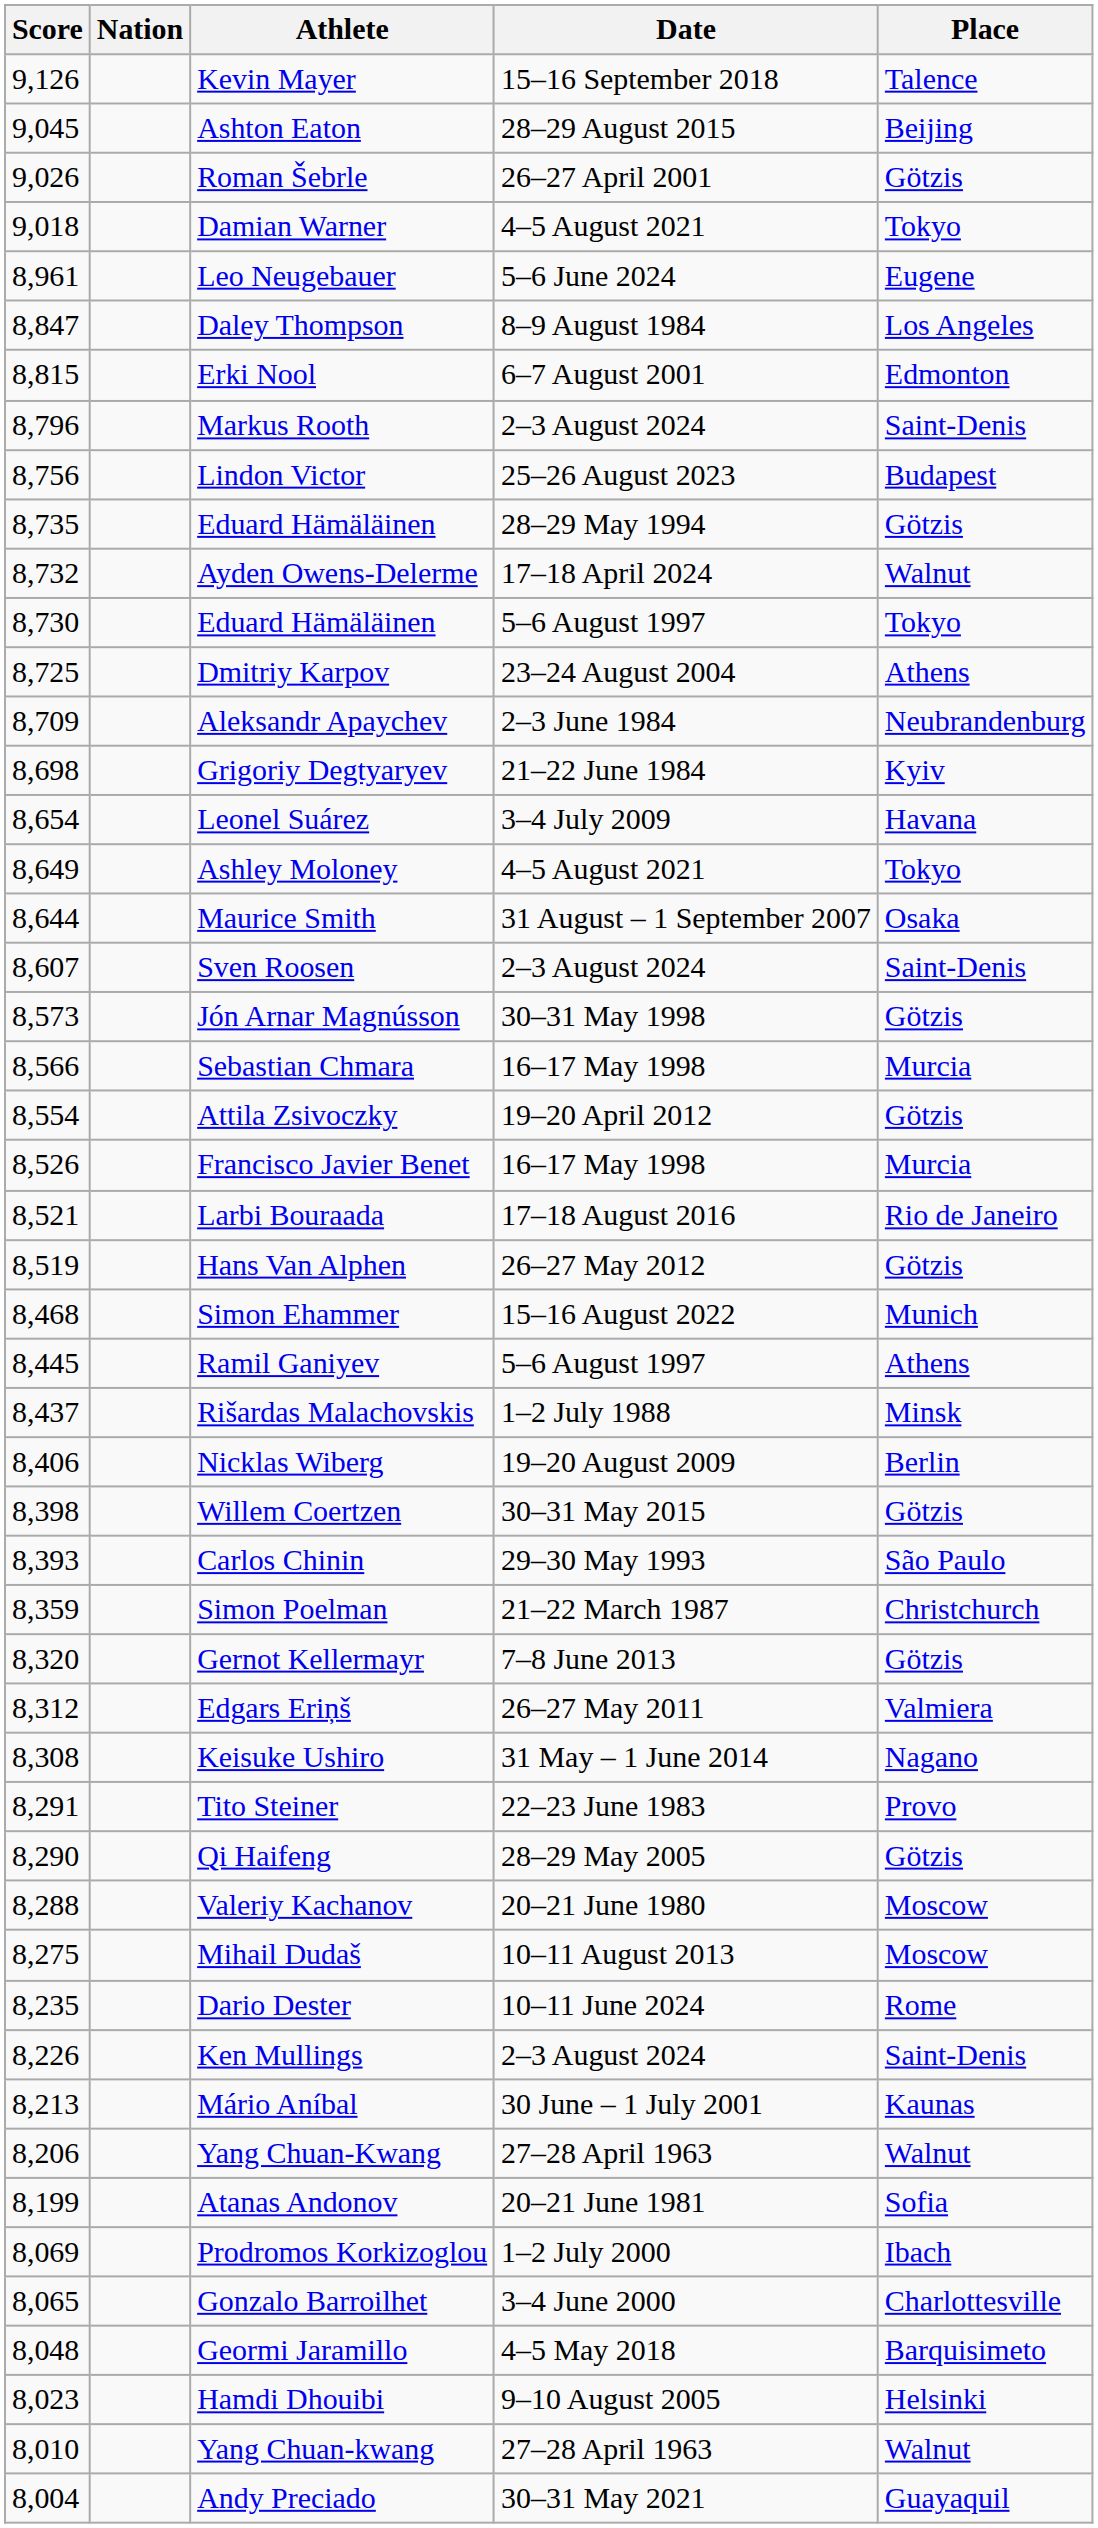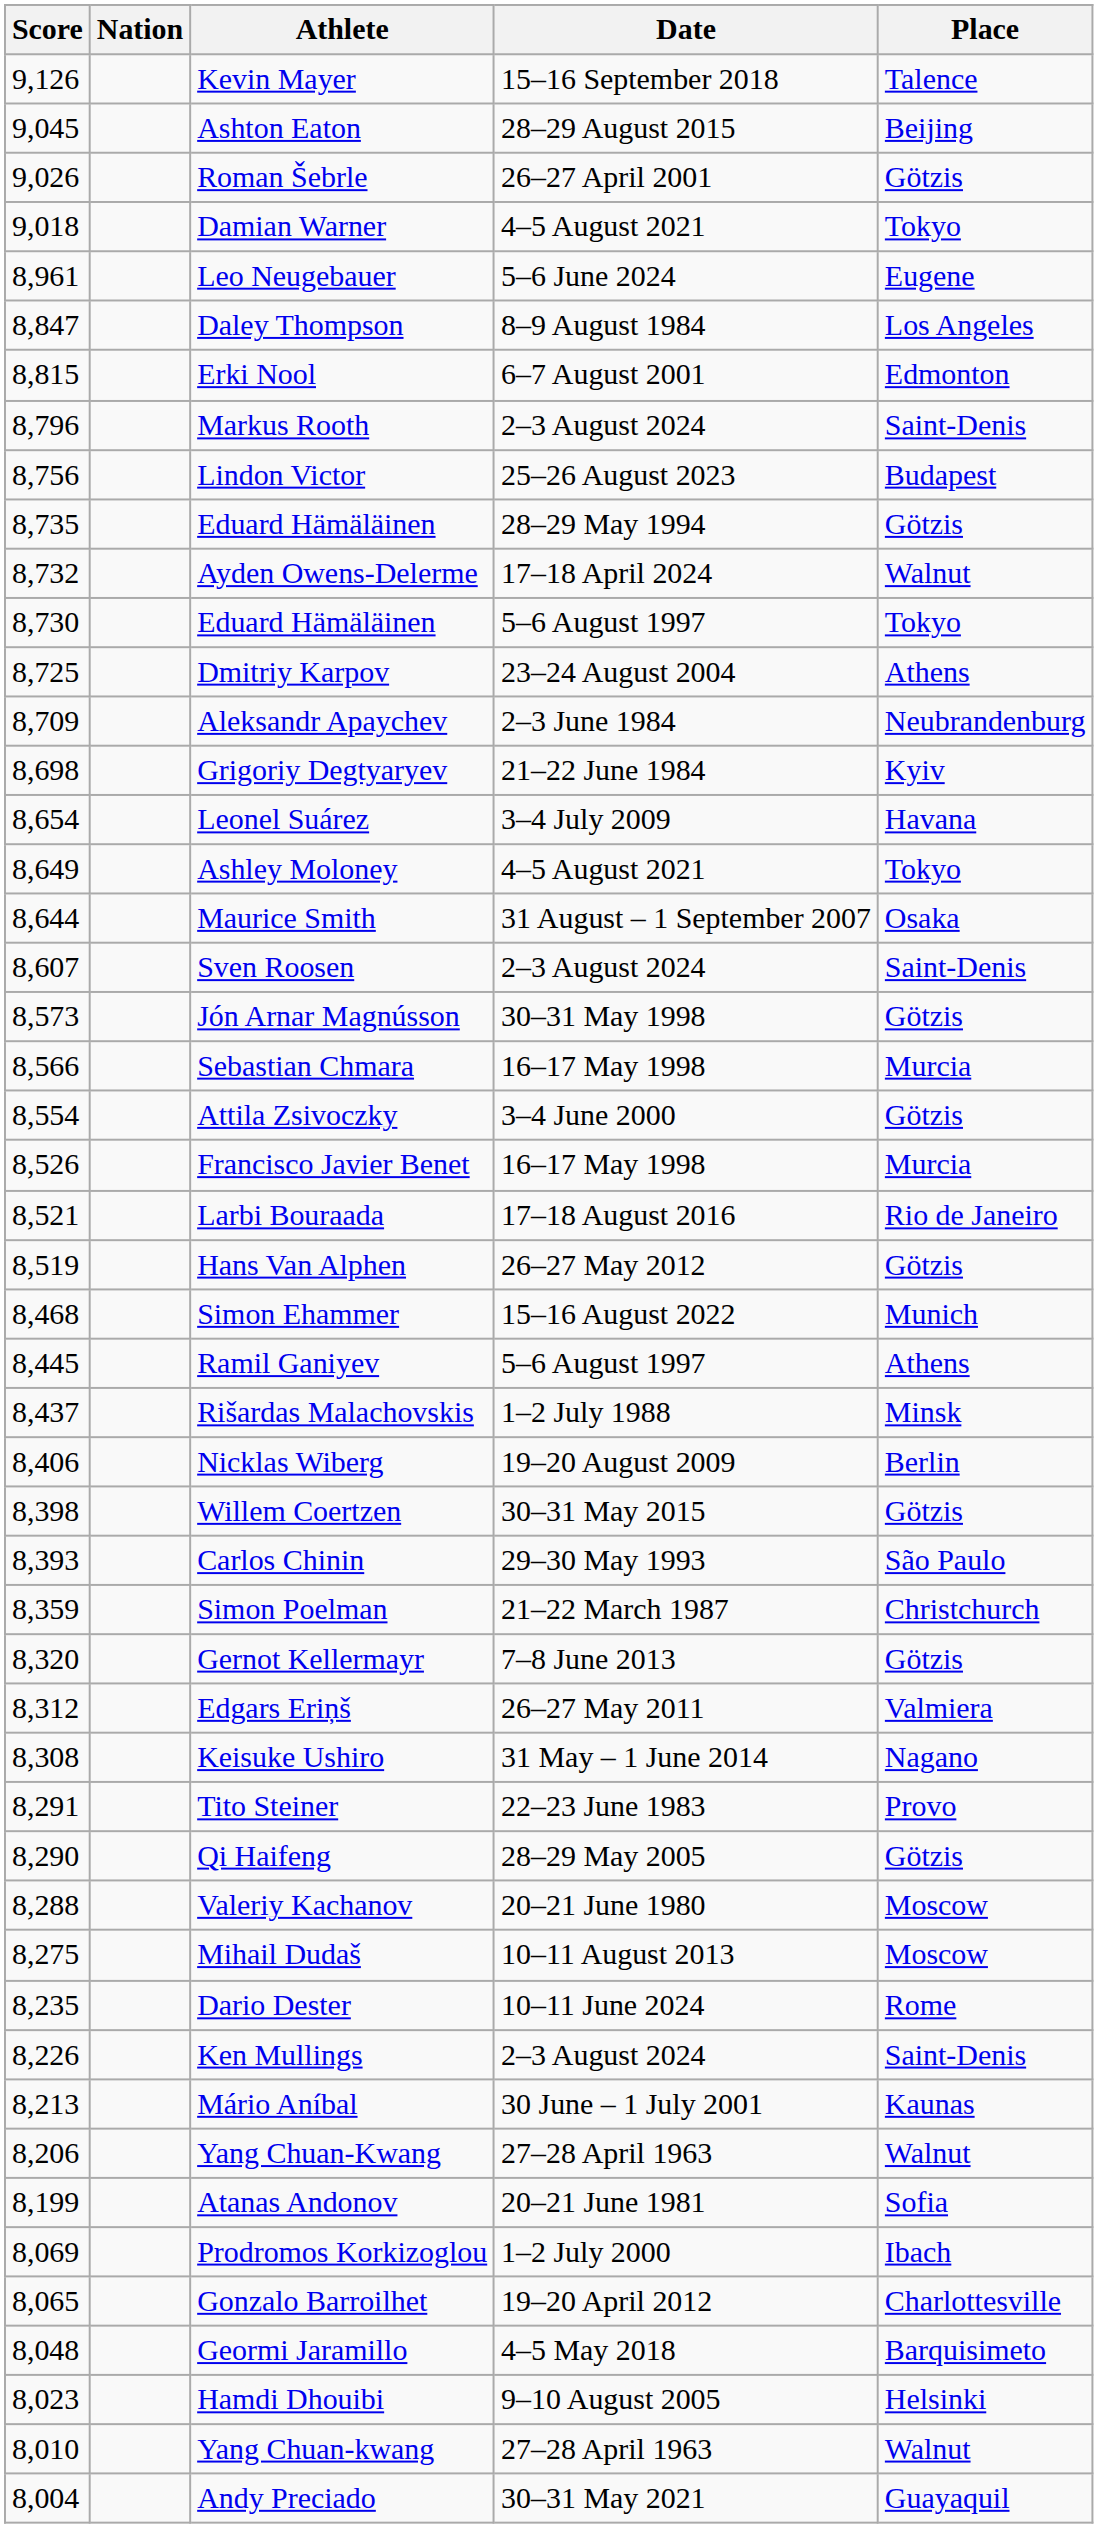Attila Zsivoczky | Date: 19–20 April 2012 -> 3–4 June 2000
Gonzalo Barroilhet | Date: 3–4 June 2000 -> 19–20 April 2012
